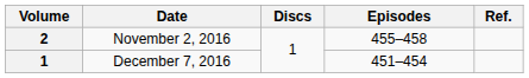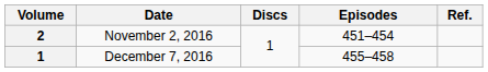November 2, 2016 | Episodes: 455–458 -> 451–454
December 7, 2016 | Episodes: 451–454 -> 455–458
